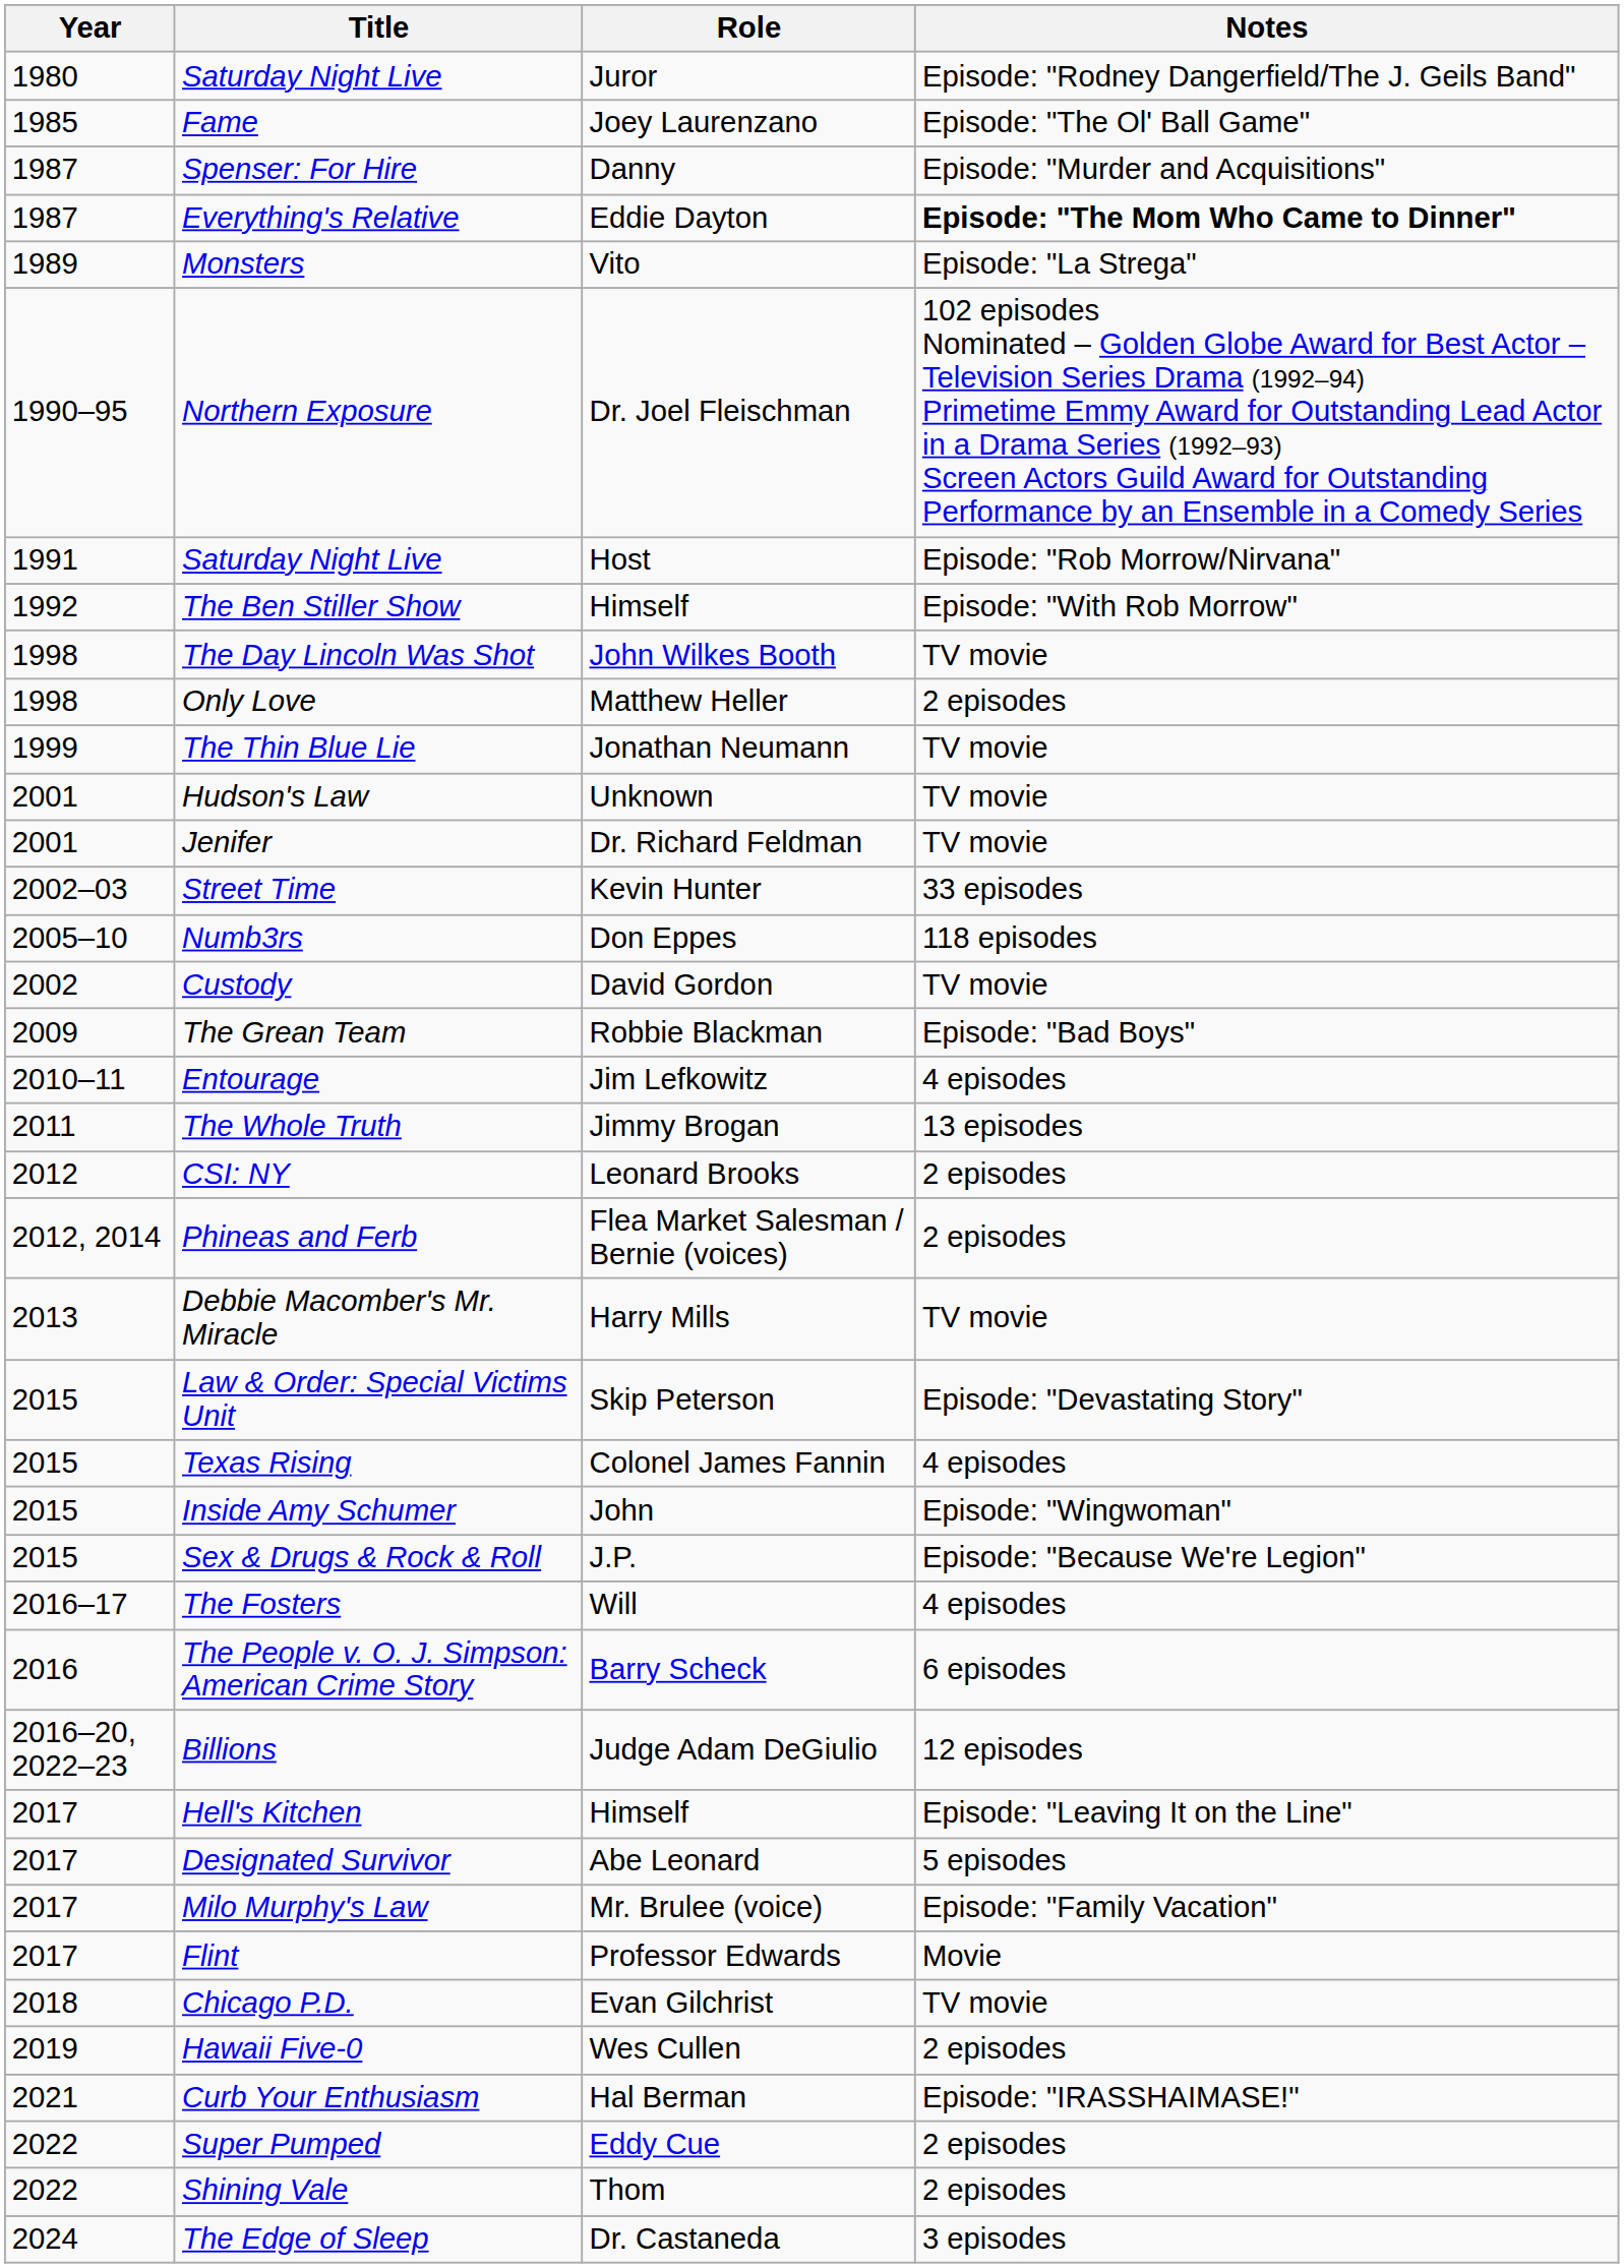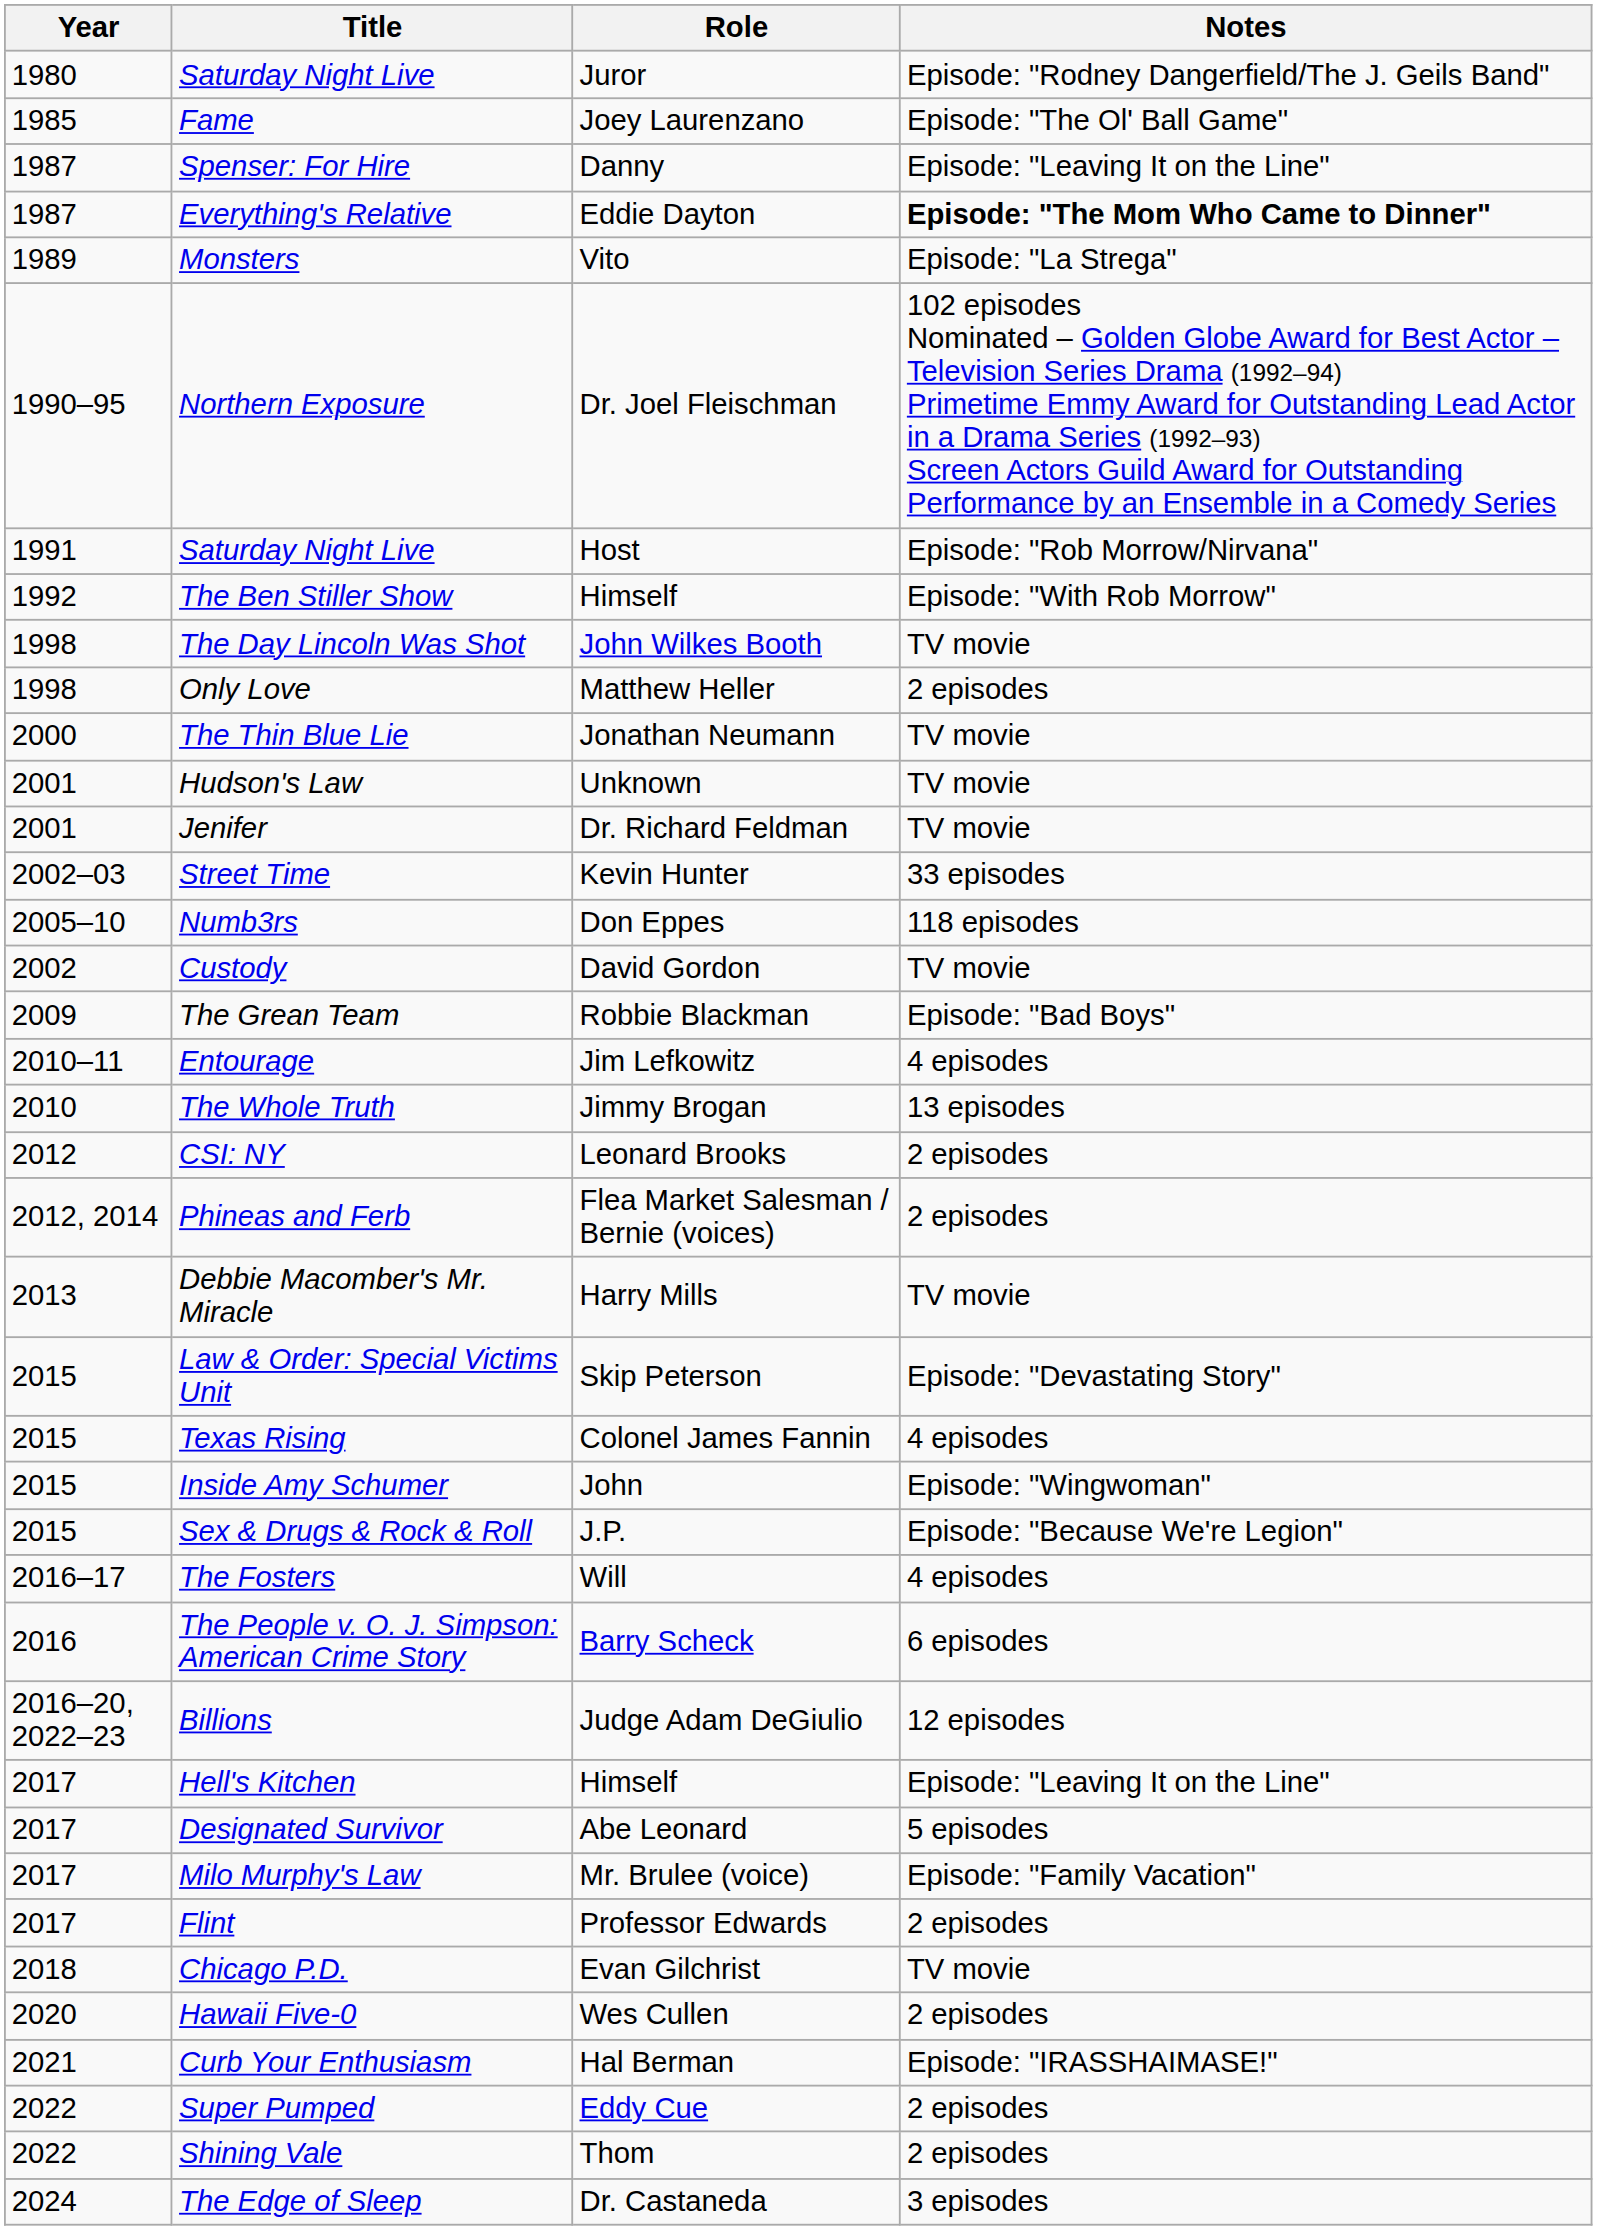Spenser: For Hire | Notes: Episode: "Murder and Acquisitions" -> Episode: "Leaving It on the Line"
The Thin Blue Lie | Year: 1999 -> 2000
The Whole Truth | Year: 2011 -> 2010
Flint | Notes: Movie -> 2 episodes
Hawaii Five-0 | Year: 2019 -> 2020
